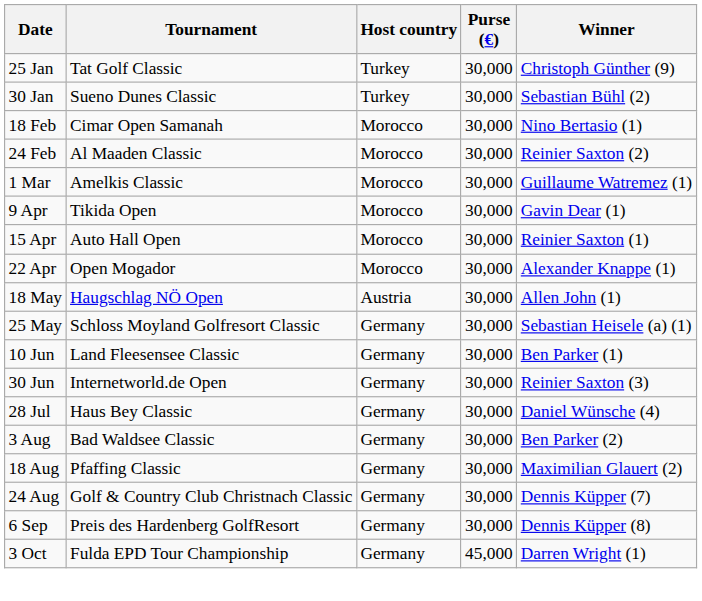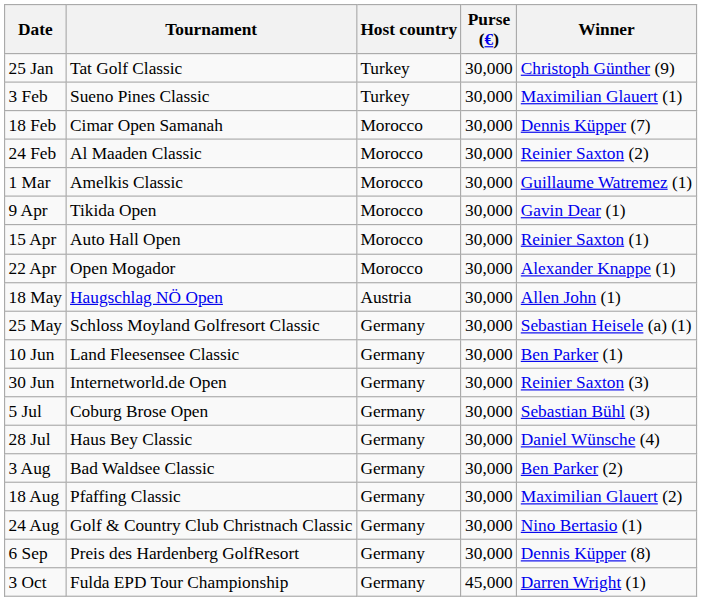- row: 30 Jan | Sueno Dunes Classic | Turkey | 30,000 | Sebastian Bühl (2)
+ row: 3 Feb | Sueno Pines Classic | Turkey | 30,000 | Maximilian Glauert (1)
18 Feb | Winner: Nino Bertasio (1) -> Dennis Küpper (7)
+ row: 5 Jul | Coburg Brose Open | Germany | 30,000 | Sebastian Bühl (3)
24 Aug | Winner: Dennis Küpper (7) -> Nino Bertasio (1)
